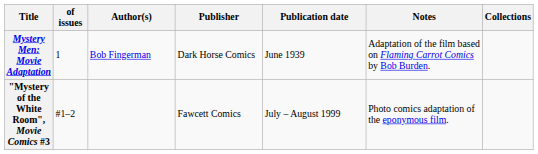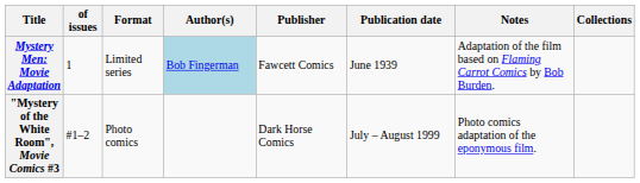+ column: Format | Limited series | Photo comics
Mystery Men: Movie Adaptation | Author(s): no background -> lightblue background
Mystery Men: Movie Adaptation | Publisher: Dark Horse Comics -> Fawcett Comics
"Mystery of the White Room", Movie Comics #3 | Publisher: Fawcett Comics -> Dark Horse Comics
